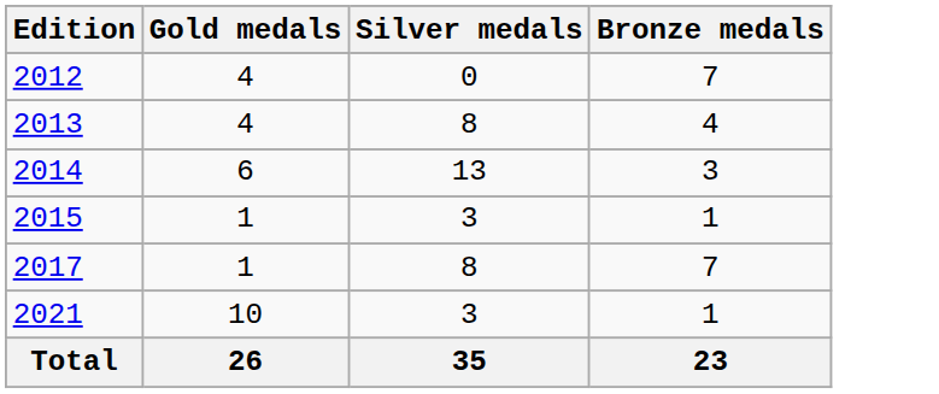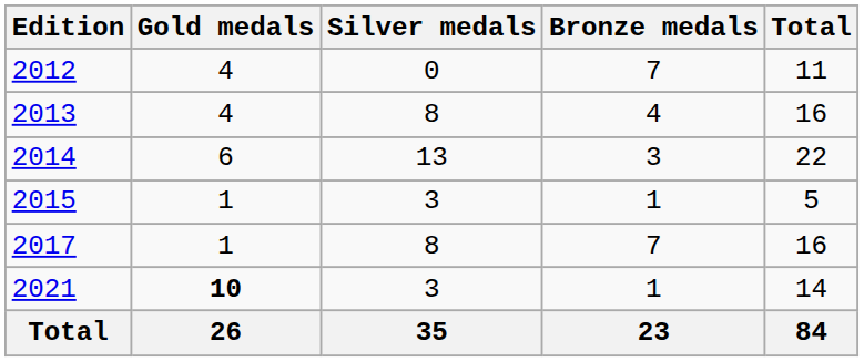+ column: Total | 11 | 16 | 22 | 5 | 16 | 14 | 84
2021 | Gold medals: normal -> bold
